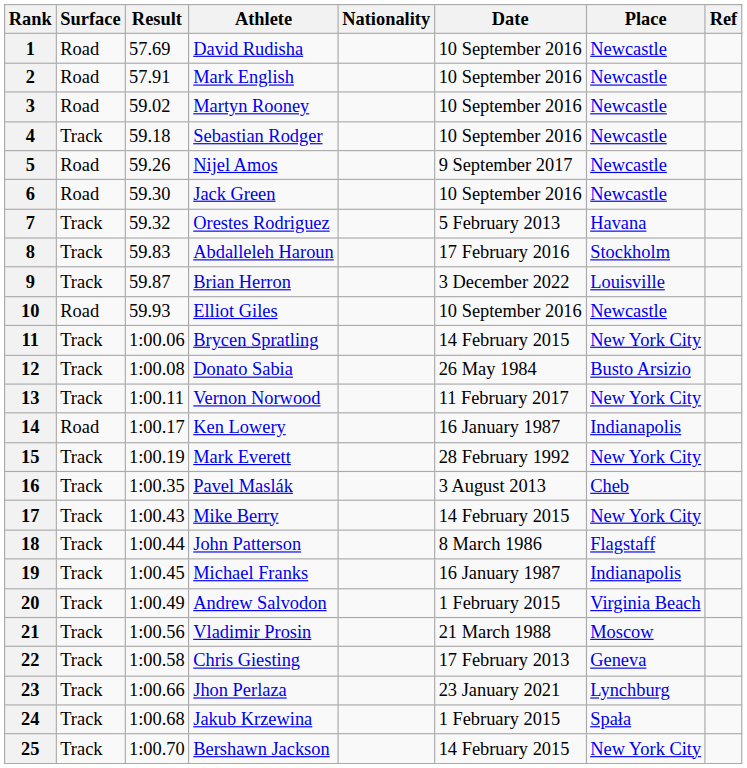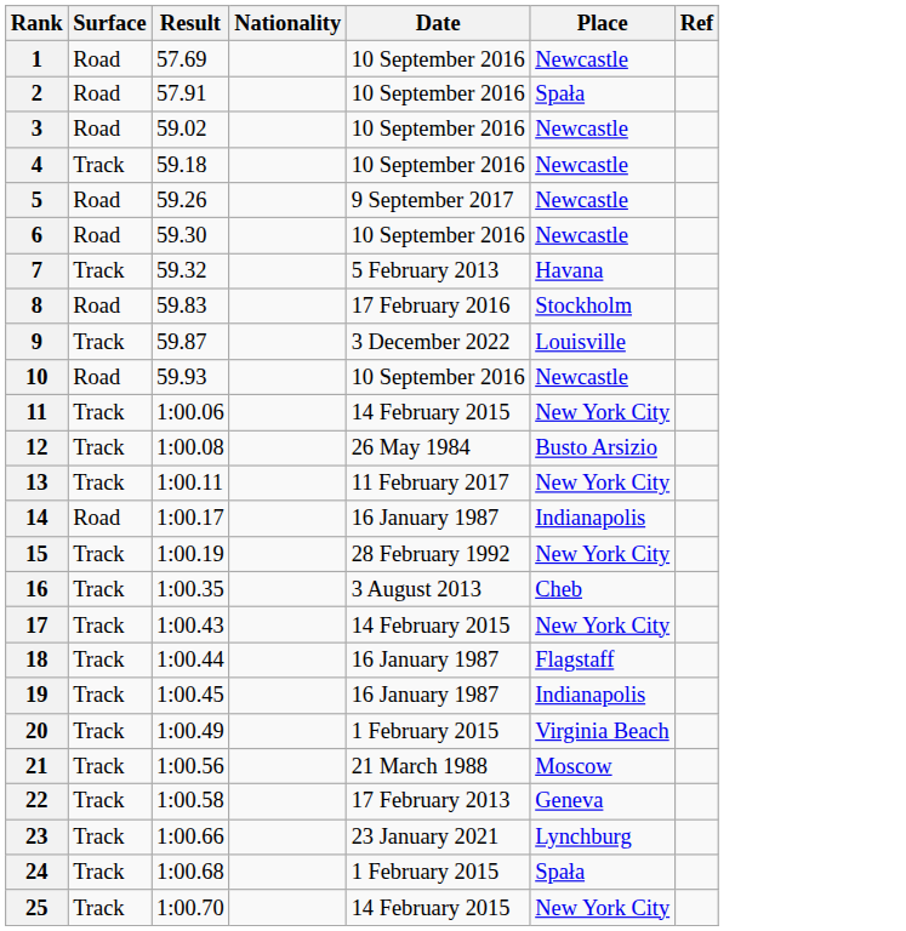- column: Athlete | David Rudisha | Mark English | Martyn Rooney | Sebastian Rodger | Nijel Amos | Jack Green | Orestes Rodriguez | Abdalleleh Haroun | Brian Herron | Elliot Giles | Brycen Spratling | Donato Sabia | Vernon Norwood | Ken Lowery | Mark Everett | Pavel Maslák | Mike Berry | John Patterson | Michael Franks | Andrew Salvodon | Vladimir Prosin | Chris Giesting | Jhon Perlaza | Jakub Krzewina | Bershawn Jackson
2 | Place: Newcastle -> Spała
8 | Surface: Track -> Road
18 | Date: 8 March 1986 -> 16 January 1987
